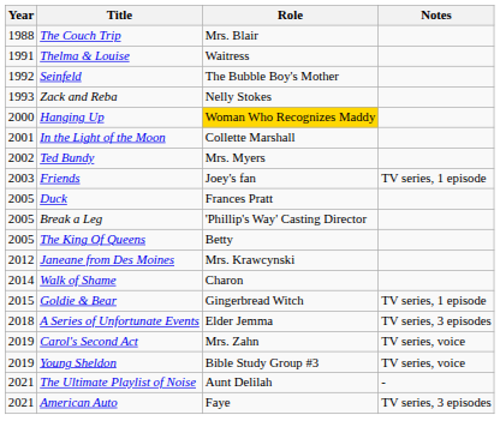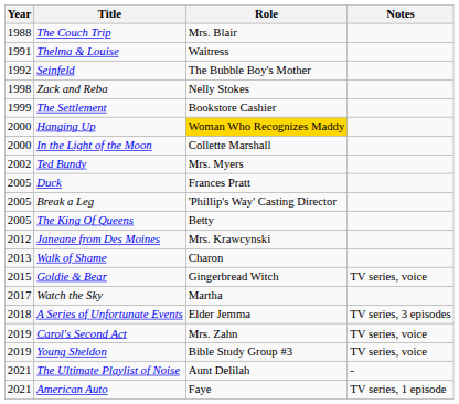Zack and Reba | Year: 1993 -> 1998
+ row: 1999 | The Settlement | Bookstore Cashier
In the Light of the Moon | Year: 2001 -> 2000
- row: 2003 | Friends | Joey's fan | TV series, 1 episode
Walk of Shame | Year: 2014 -> 2013
Goldie & Bear | Notes: TV series, 1 episode -> TV series, voice
+ row: 2017 | Watch the Sky | Martha
American Auto | Notes: TV series, 3 episodes -> TV series, 1 episode
